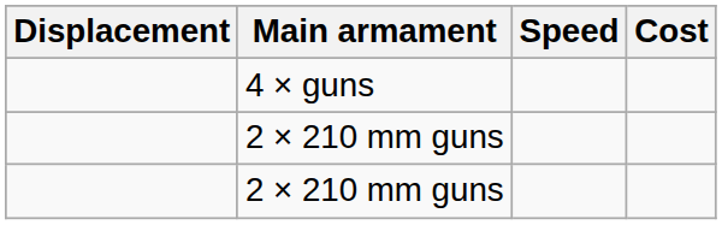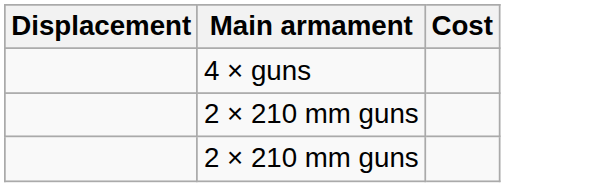- column: Speed
